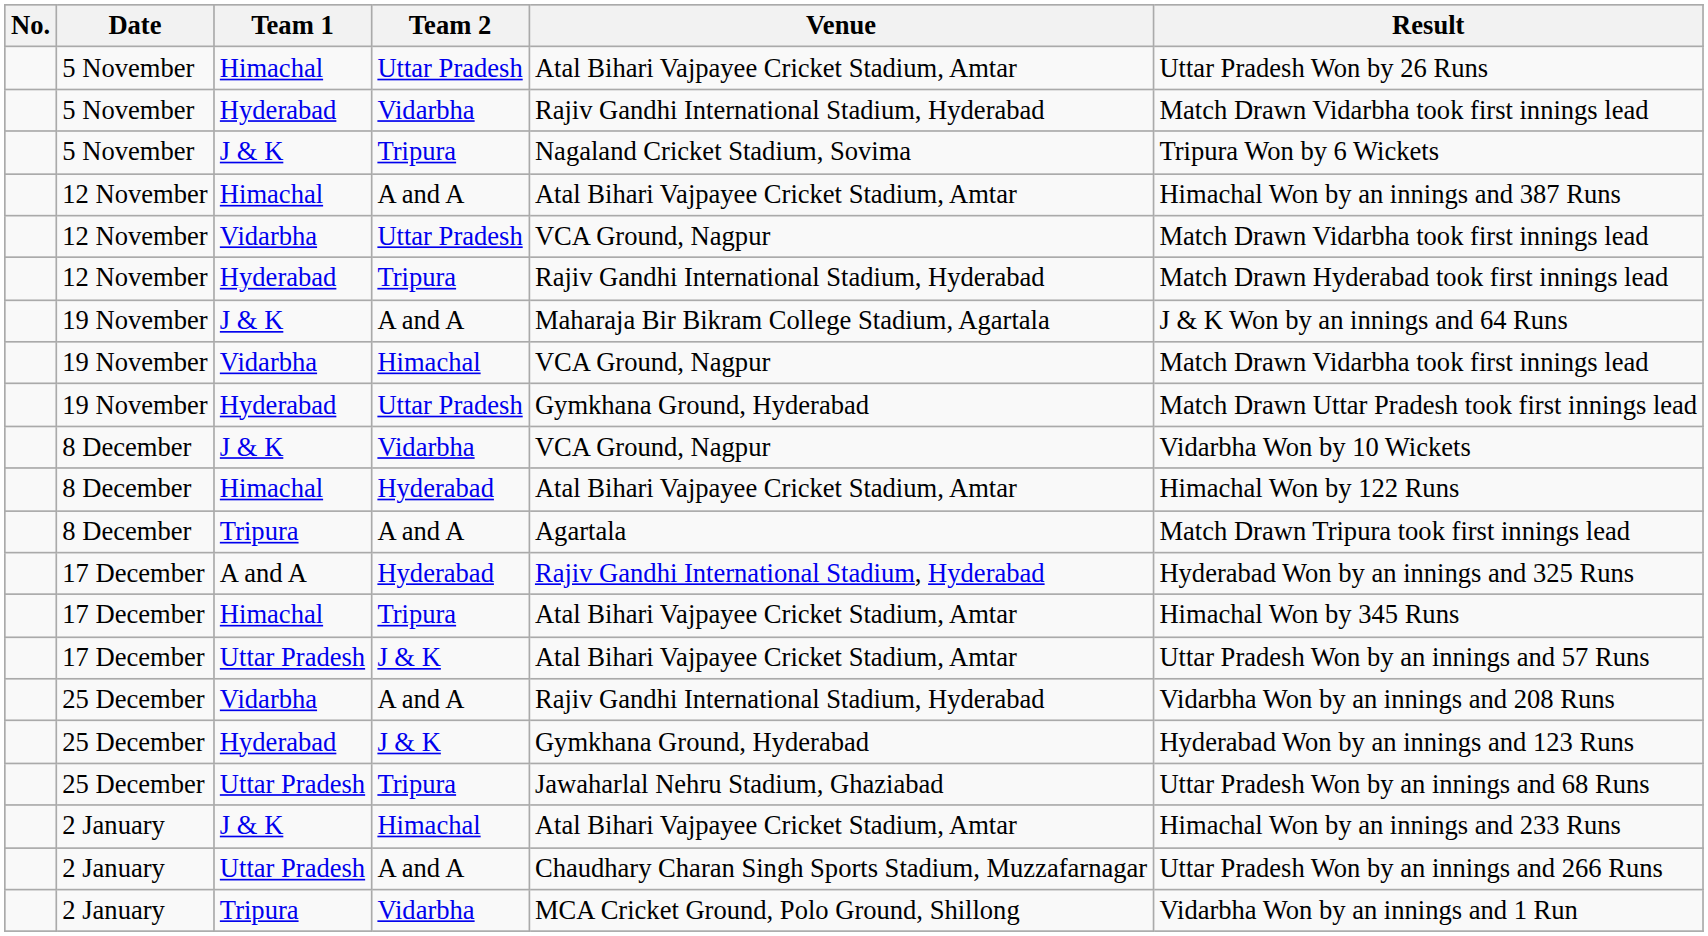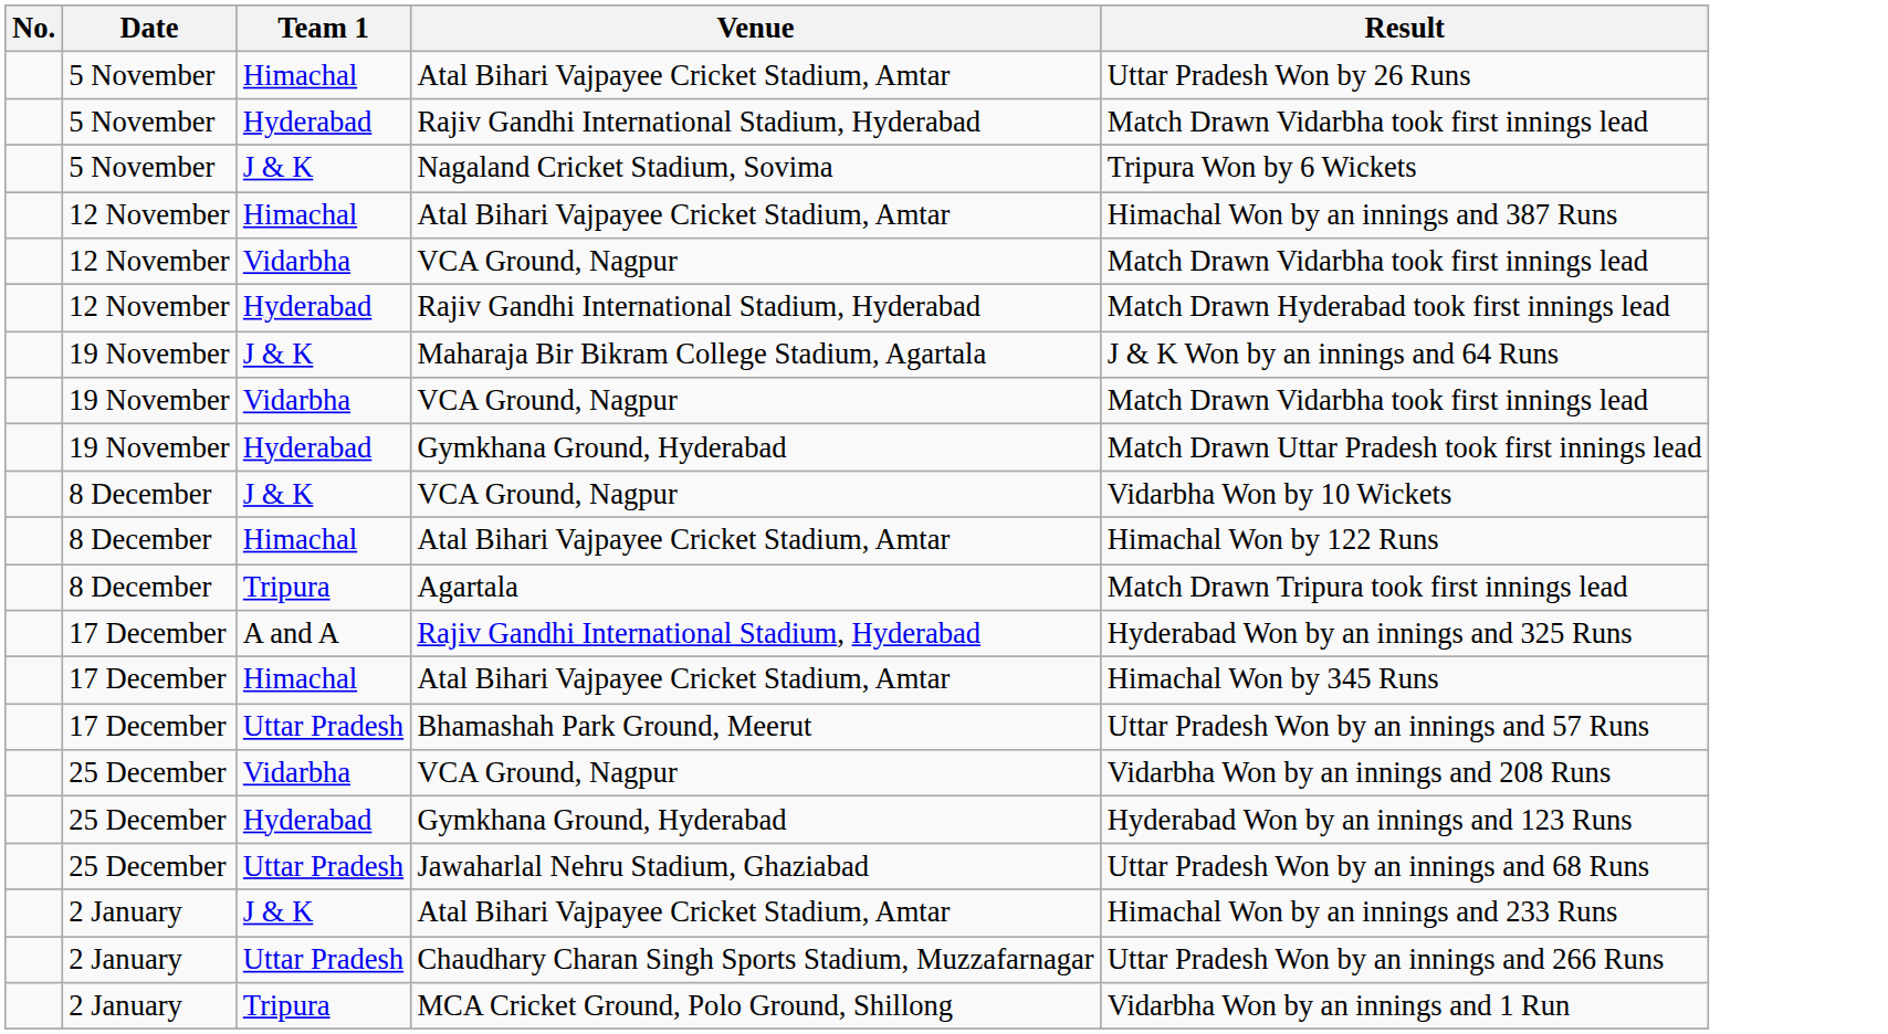- column: Team 2 | Uttar Pradesh | Vidarbha | Tripura | A and A | Uttar Pradesh | Tripura | A and A | Himachal | Uttar Pradesh | Vidarbha | Hyderabad | A and A | Hyderabad | Tripura | J & K | A and A | J & K | Tripura | Himachal | A and A | Vidarbha
17 December / Uttar Pradesh | Venue: Atal Bihari Vajpayee Cricket Stadium, Amtar -> Bhamashah Park Ground, Meerut
25 December / Vidarbha | Venue: Rajiv Gandhi International Stadium, Hyderabad -> VCA Ground, Nagpur
